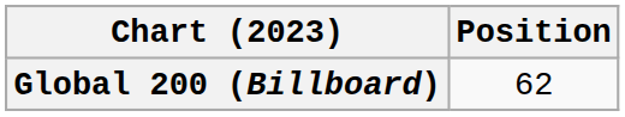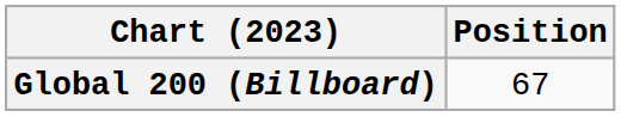Global 200 (Billboard) | Position: 62 -> 67
